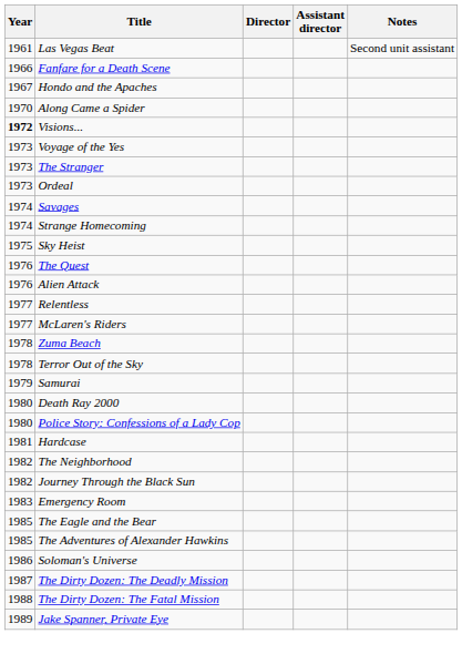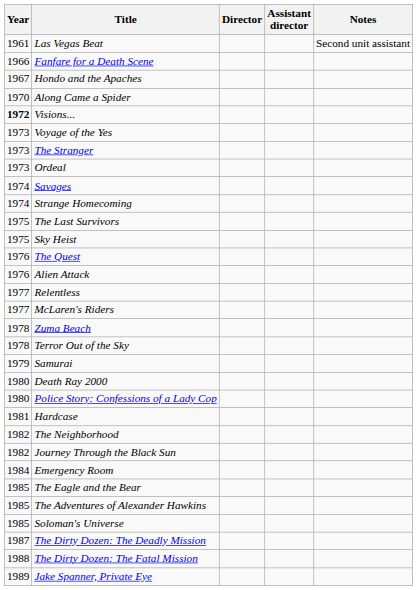+ row: 1975 | The Last Survivors
Emergency Room | Year: 1983 -> 1984
Soloman's Universe | Year: 1986 -> 1985
